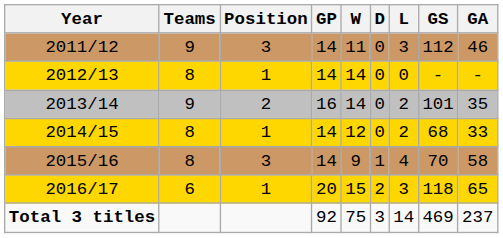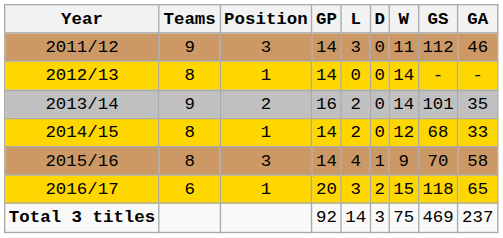columns swapped: W <-> L
